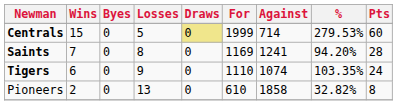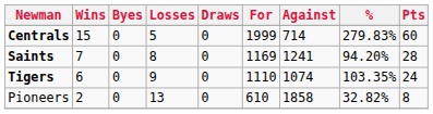Centrals | Draws: khaki background -> no background
Centrals | %: 279.53% -> 279.83%
